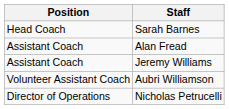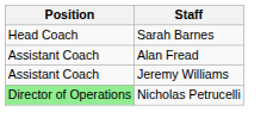- row: Volunteer Assistant Coach | Aubri Williamson
Nicholas Petrucelli | Position: no background -> lightgreen background
